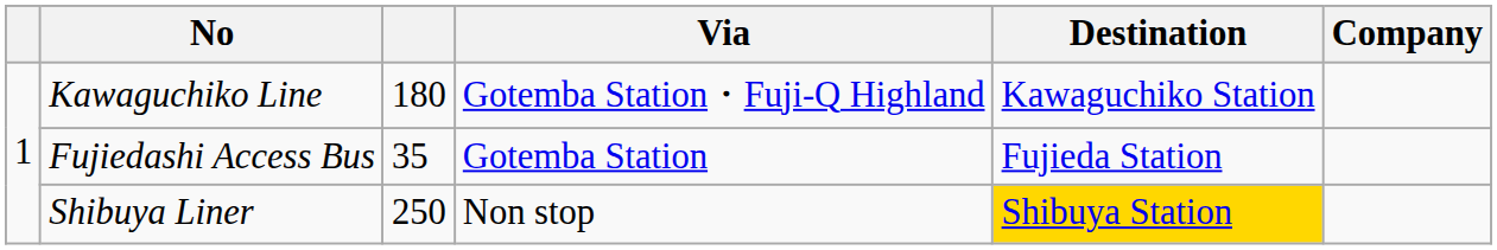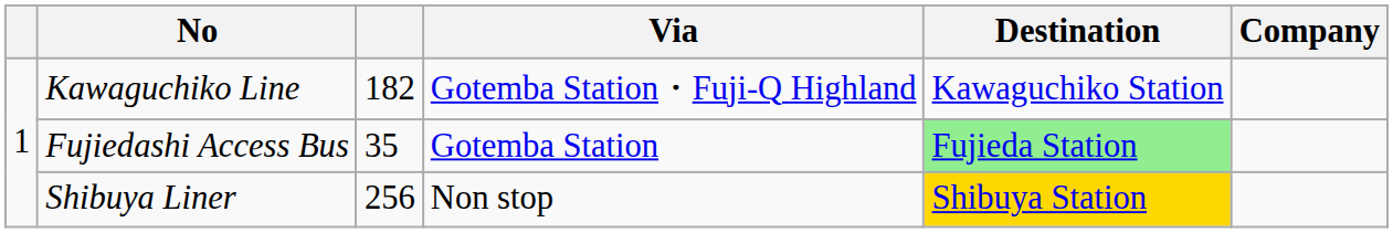Kawaguchiko Line | column 3: 180 -> 182
Fujiedashi Access Bus | Destination: no background -> lightgreen background
Shibuya Liner | column 3: 250 -> 256
